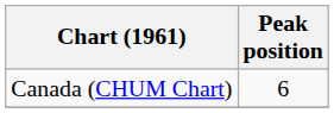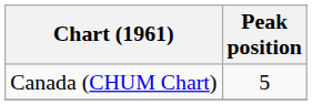Canada (CHUM Chart) | Peak position: 6 -> 5
